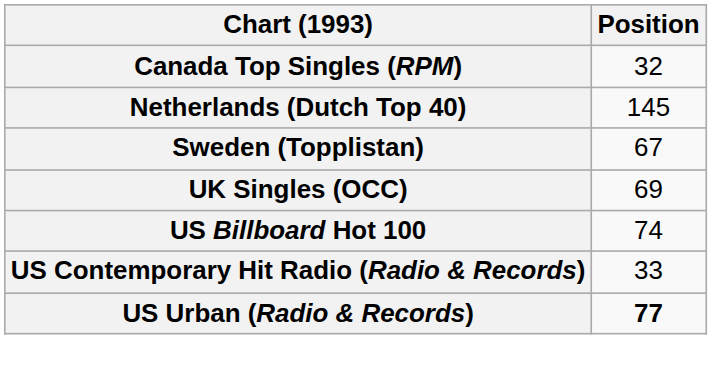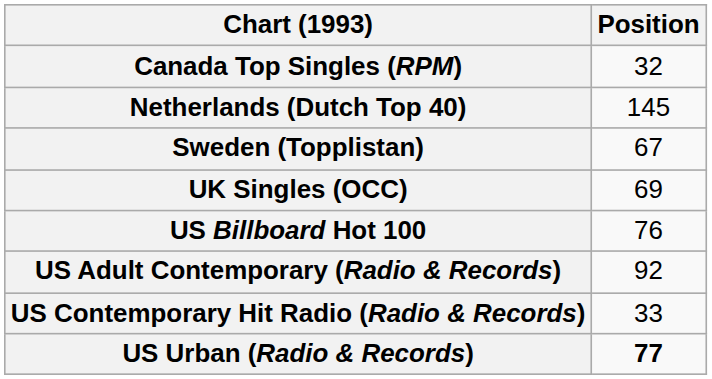US Billboard Hot 100 | Position: 74 -> 76
+ row: US Adult Contemporary (Radio & Records) | 92
